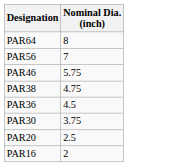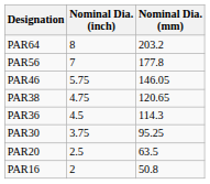+ column: Nominal Dia. (mm) | 203.2 | 177.8 | 146.05 | 120.65 | 114.3 | 95.25 | 63.5 | 50.8
